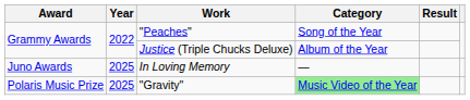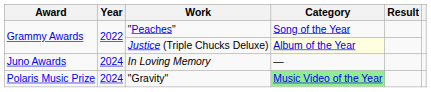Justice (Triple Chucks Deluxe) | Category: no background -> lightyellow background
In Loving Memory | Year: 2025 -> 2024
"Gravity" | Year: 2025 -> 2024
